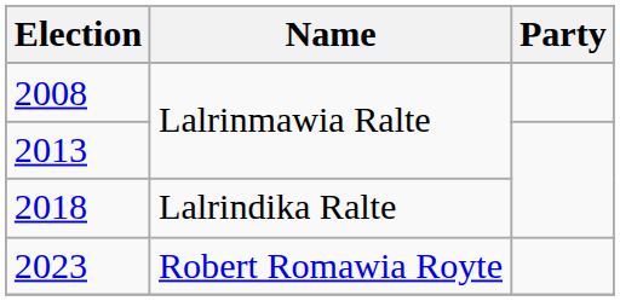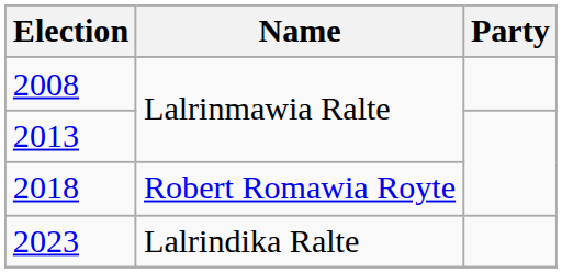2018 | Name: Lalrindika Ralte -> Robert Romawia Royte
2023 | Name: Robert Romawia Royte -> Lalrindika Ralte
